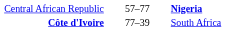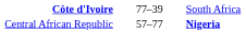rows swapped: Central African Republic <-> Côte d'Ivoire
